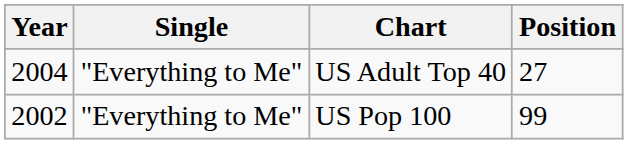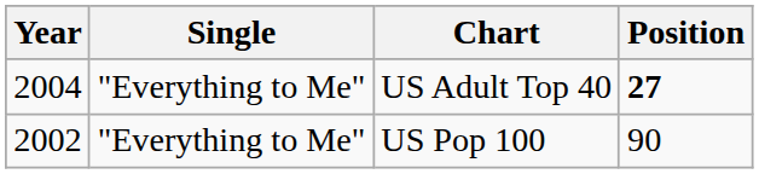US Adult Top 40 | Position: normal -> bold
US Pop 100 | Position: 99 -> 90
